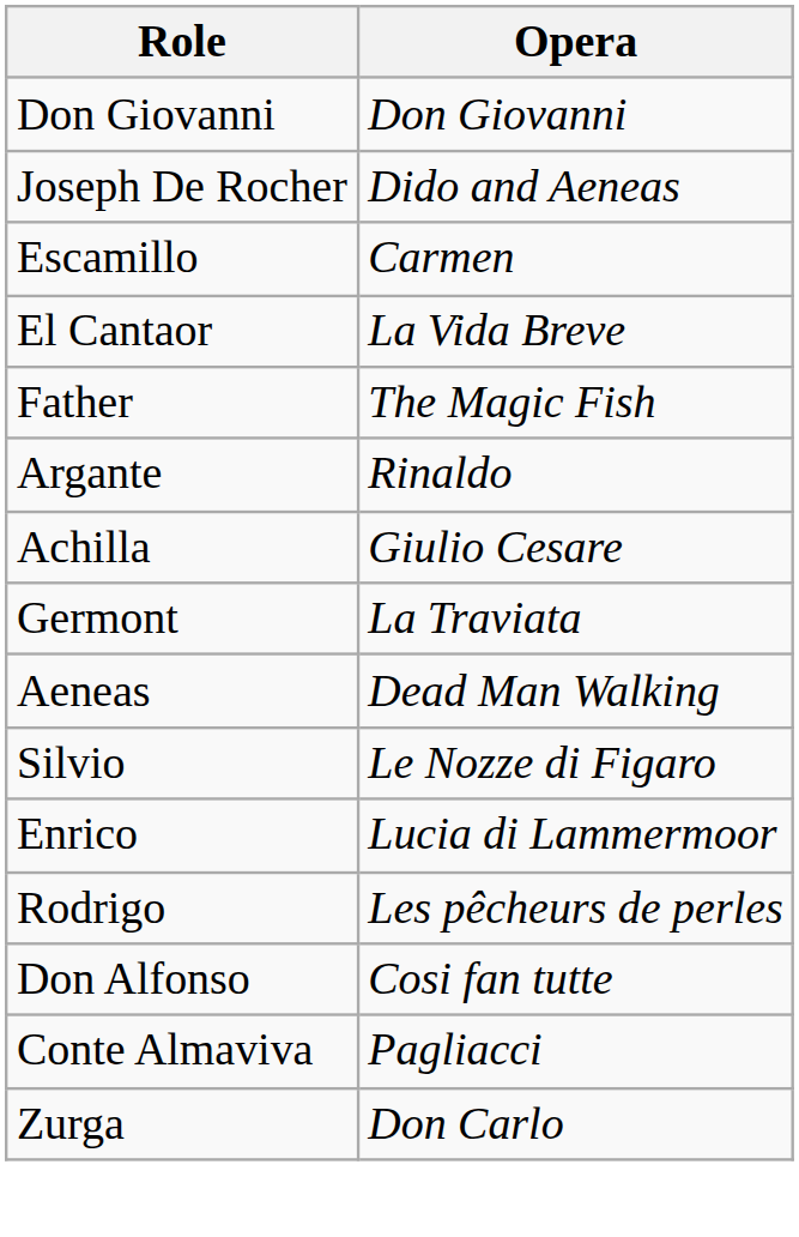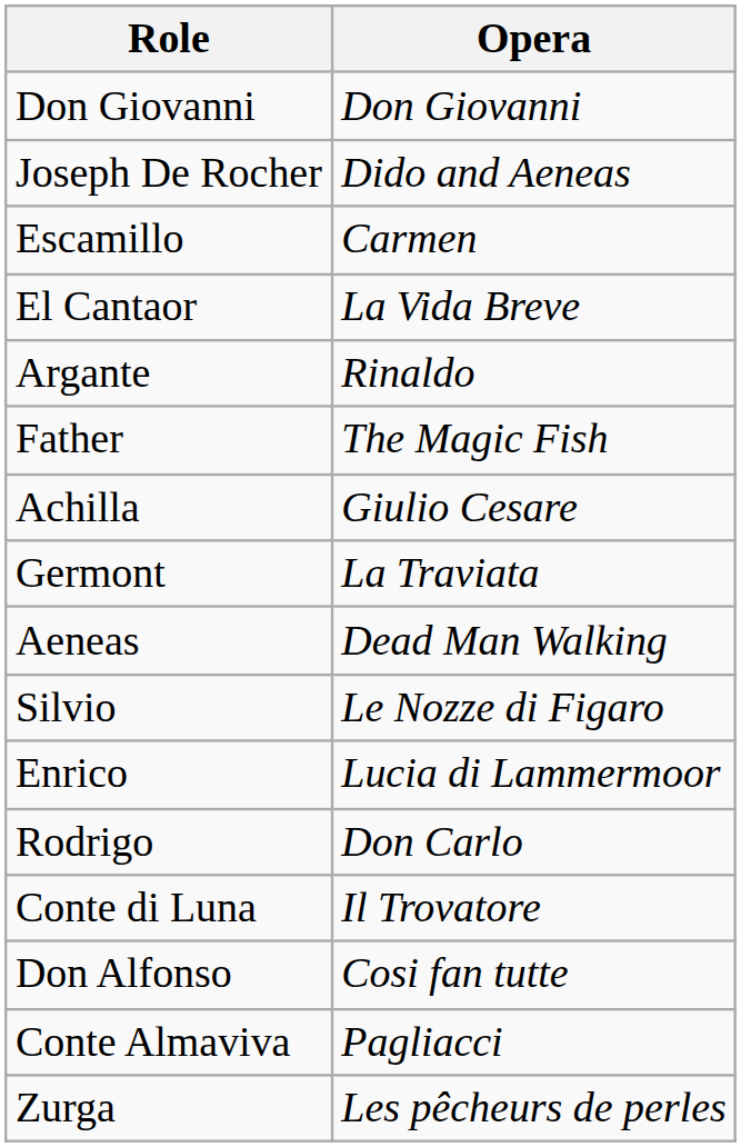rows swapped: Father <-> Argante
Rodrigo | Opera: Les pêcheurs de perles -> Don Carlo
+ row: Conte di Luna | Il Trovatore
Zurga | Opera: Don Carlo -> Les pêcheurs de perles
